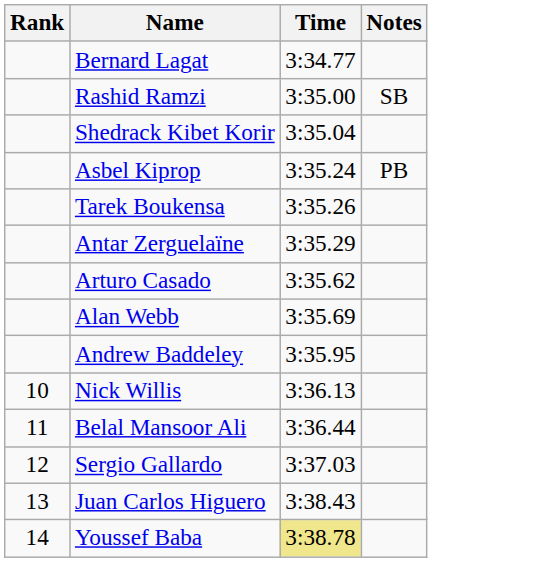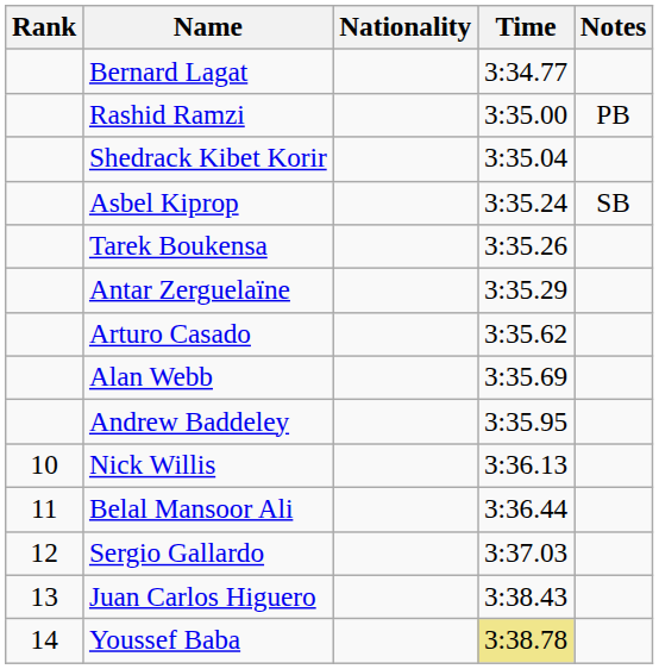+ column: Nationality
Rashid Ramzi | Notes: SB -> PB
Asbel Kiprop | Notes: PB -> SB
